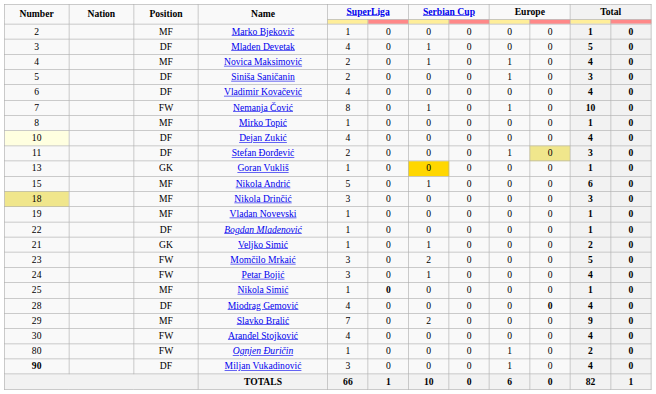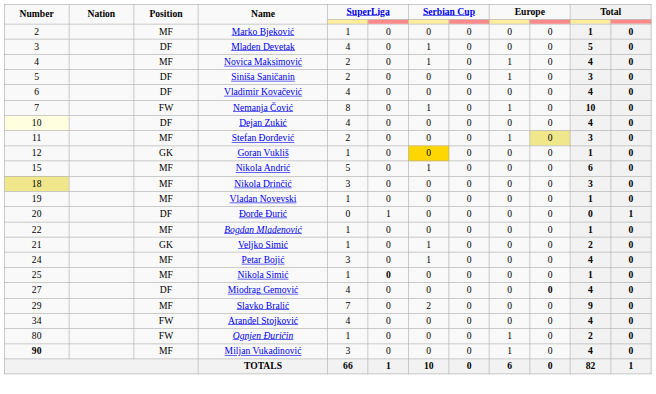- row: 8 | MF | Mirko Topić | 1 | 0 | 0 | 0 | 0 | 0 | 1 | 0
Stefan Đorđević | Position: DF -> MF
Goran Vukliš | Number: 13 -> 12
+ row: 20 | DF | Đorđe Đurić | 0 | 1 | 0 | 0 | 0 | 0 | 0 | 1
Bogdan Mladenović | Position: DF -> MF
- row: 23 | FW | Momčilo Mrkaić | 3 | 0 | 2 | 0 | 0 | 0 | 5 | 0
Petar Bojić | Position: FW -> MF
Miodrag Gemović | Number: 28 -> 27
Aranđel Stojković | Number: 30 -> 34
Miljan Vukadinović | Position: DF -> MF
